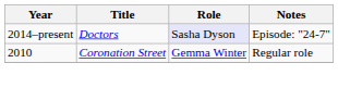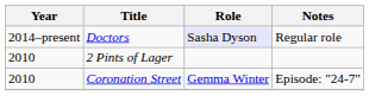Doctors | Notes: Episode: "24-7" -> Regular role
+ row: 2010 | 2 Pints of Lager
Coronation Street | Notes: Regular role -> Episode: "24-7"
